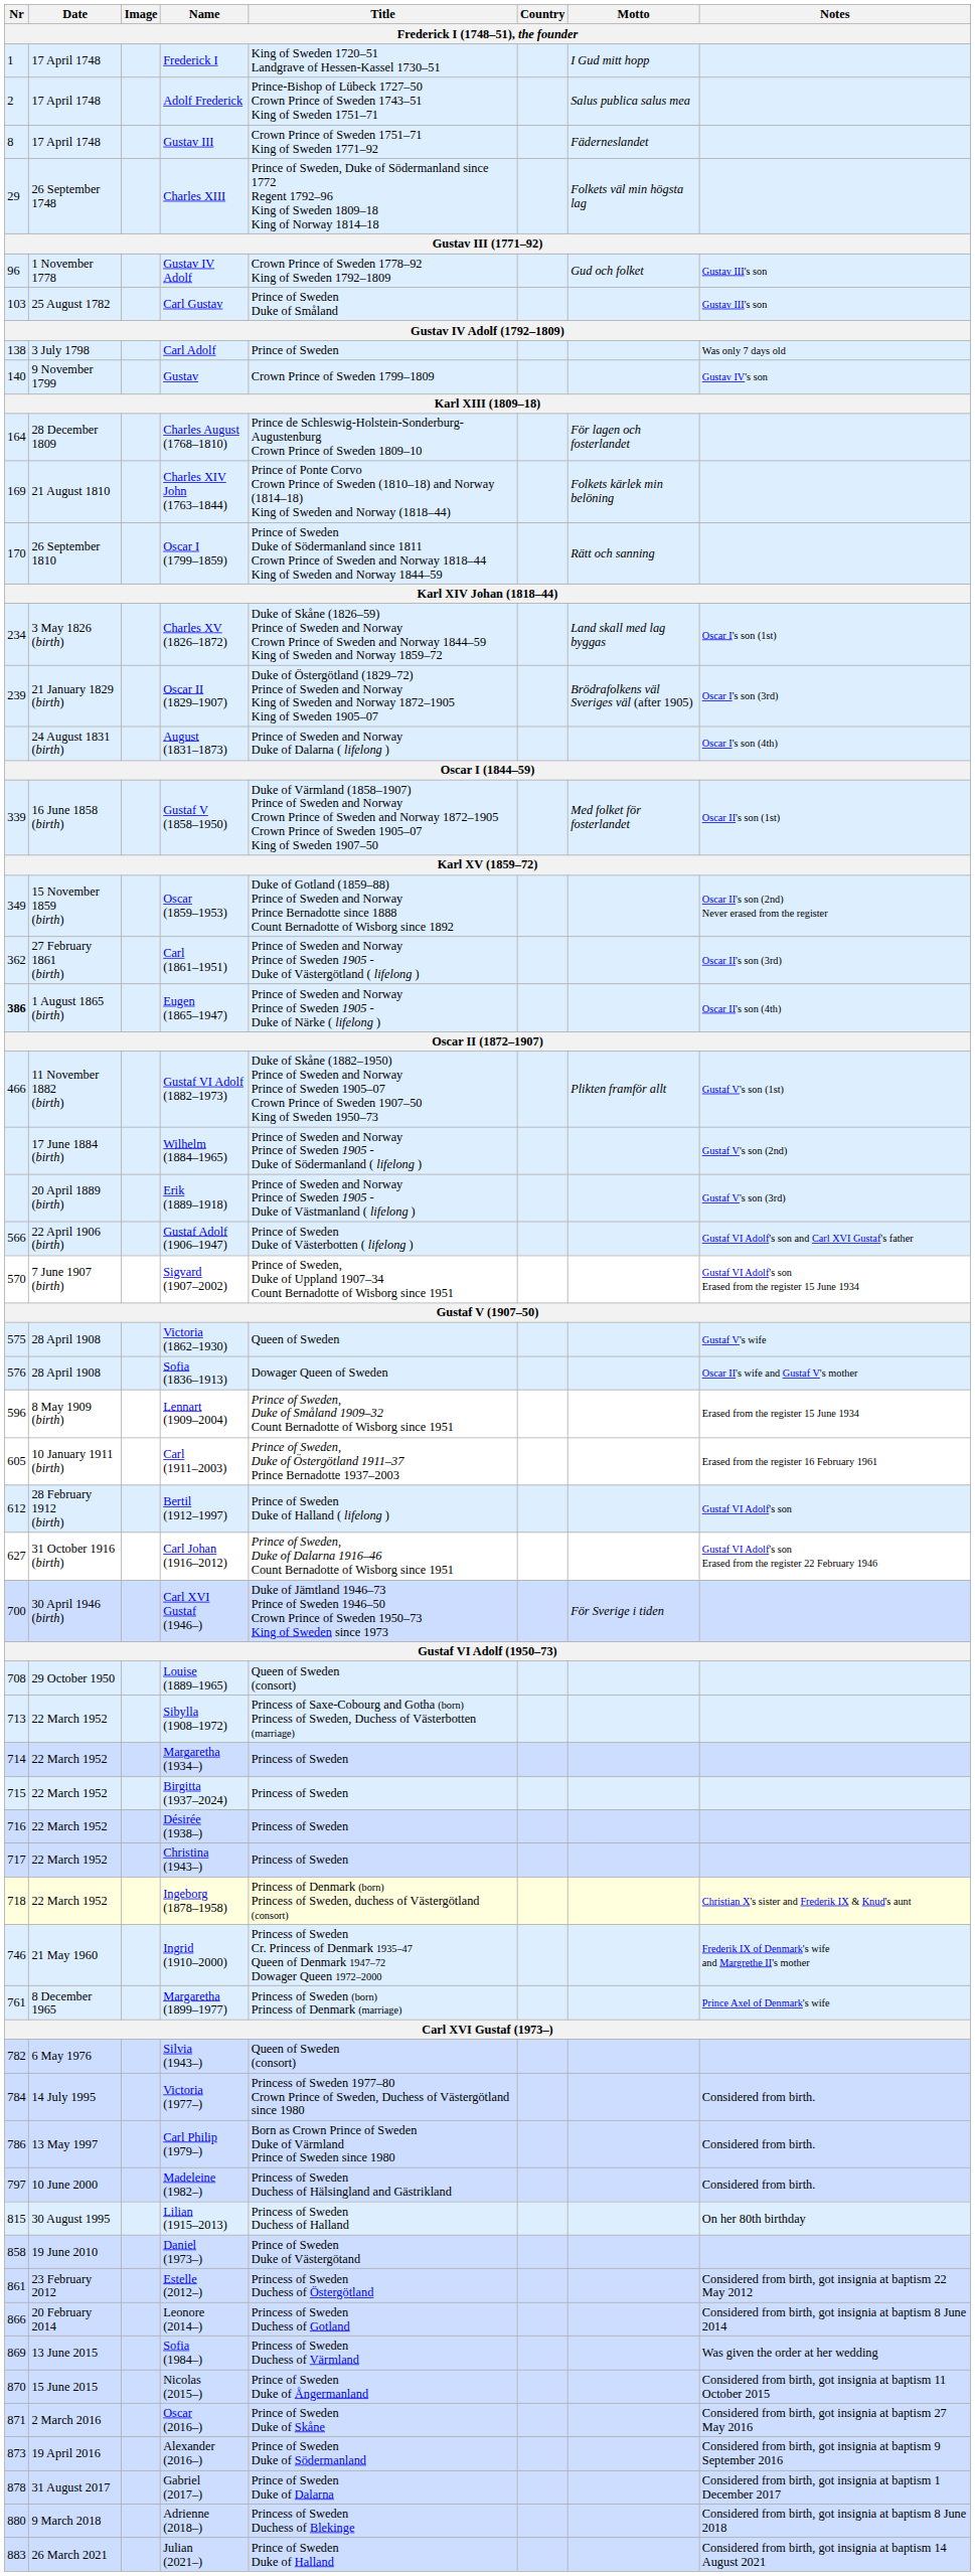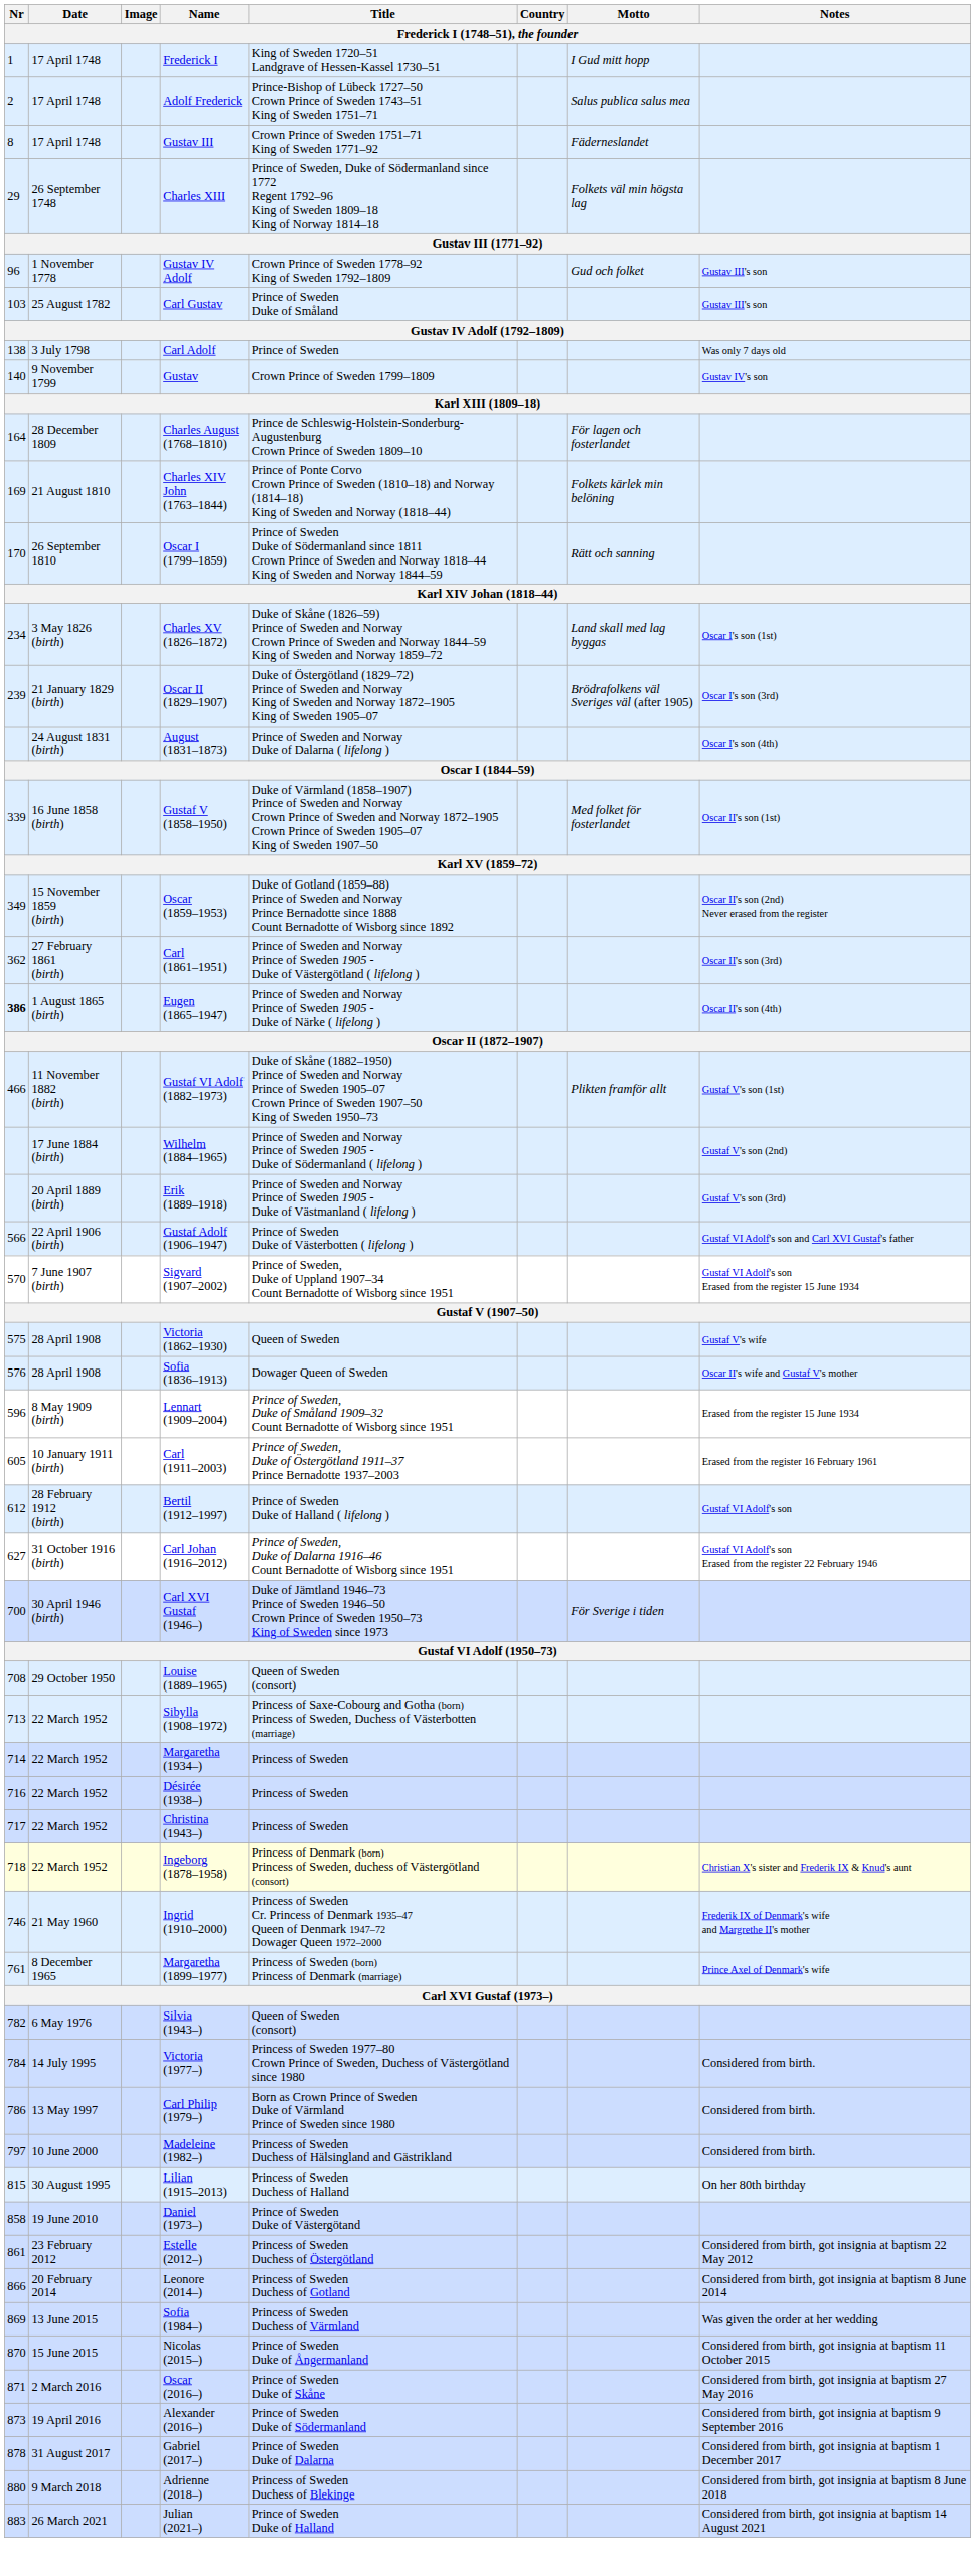- row: 715 | 22 March 1952 | Birgitta (1937–2024) | Princess of Sweden
